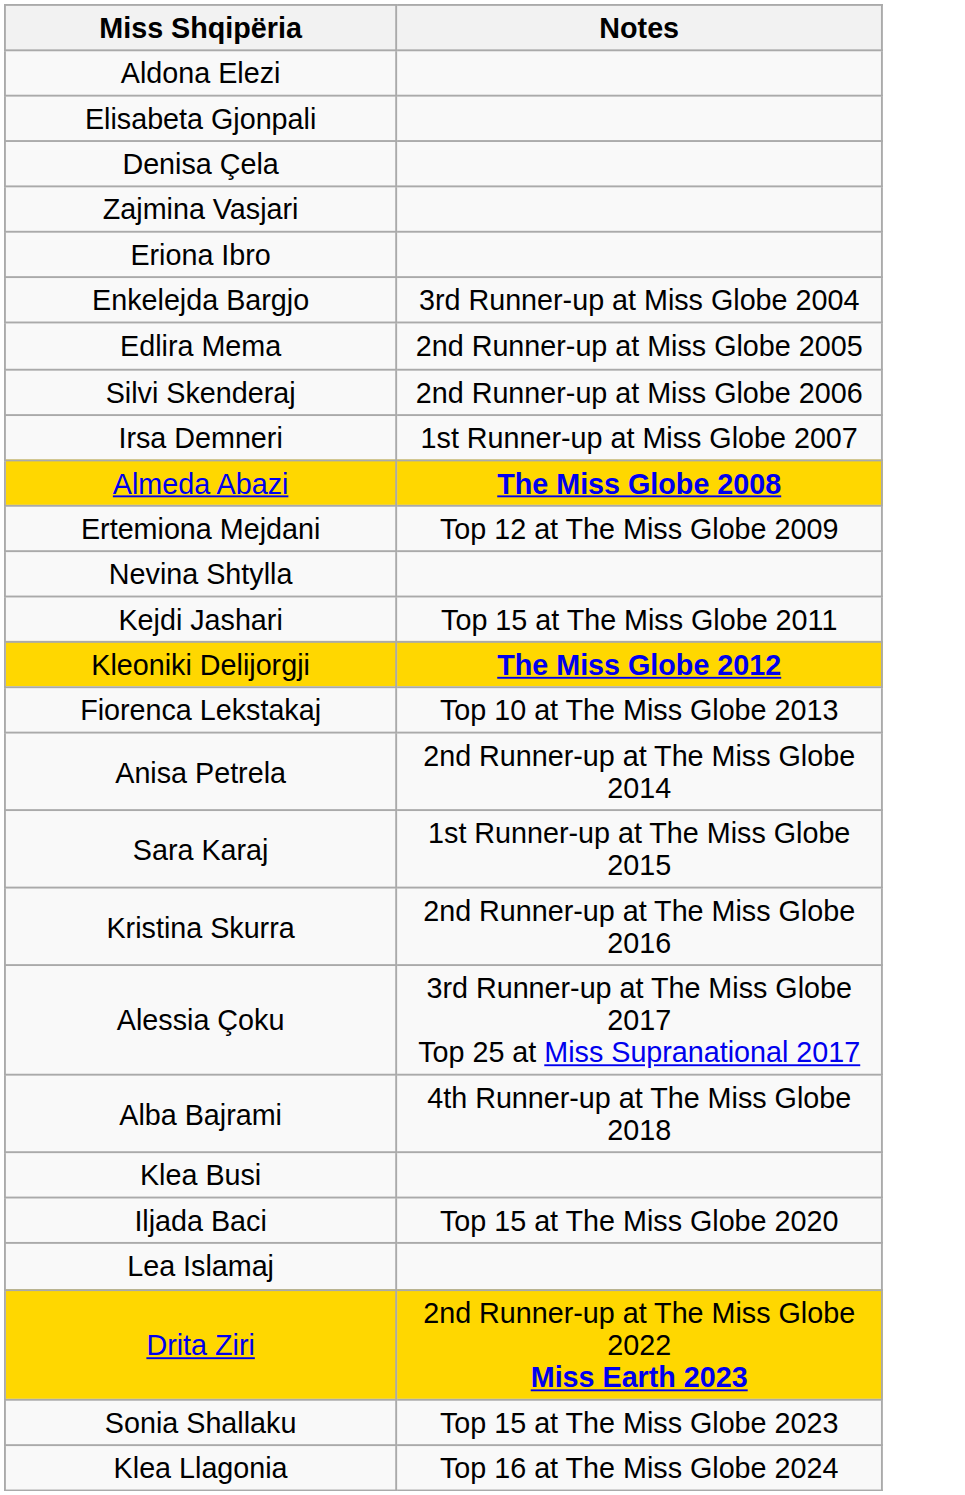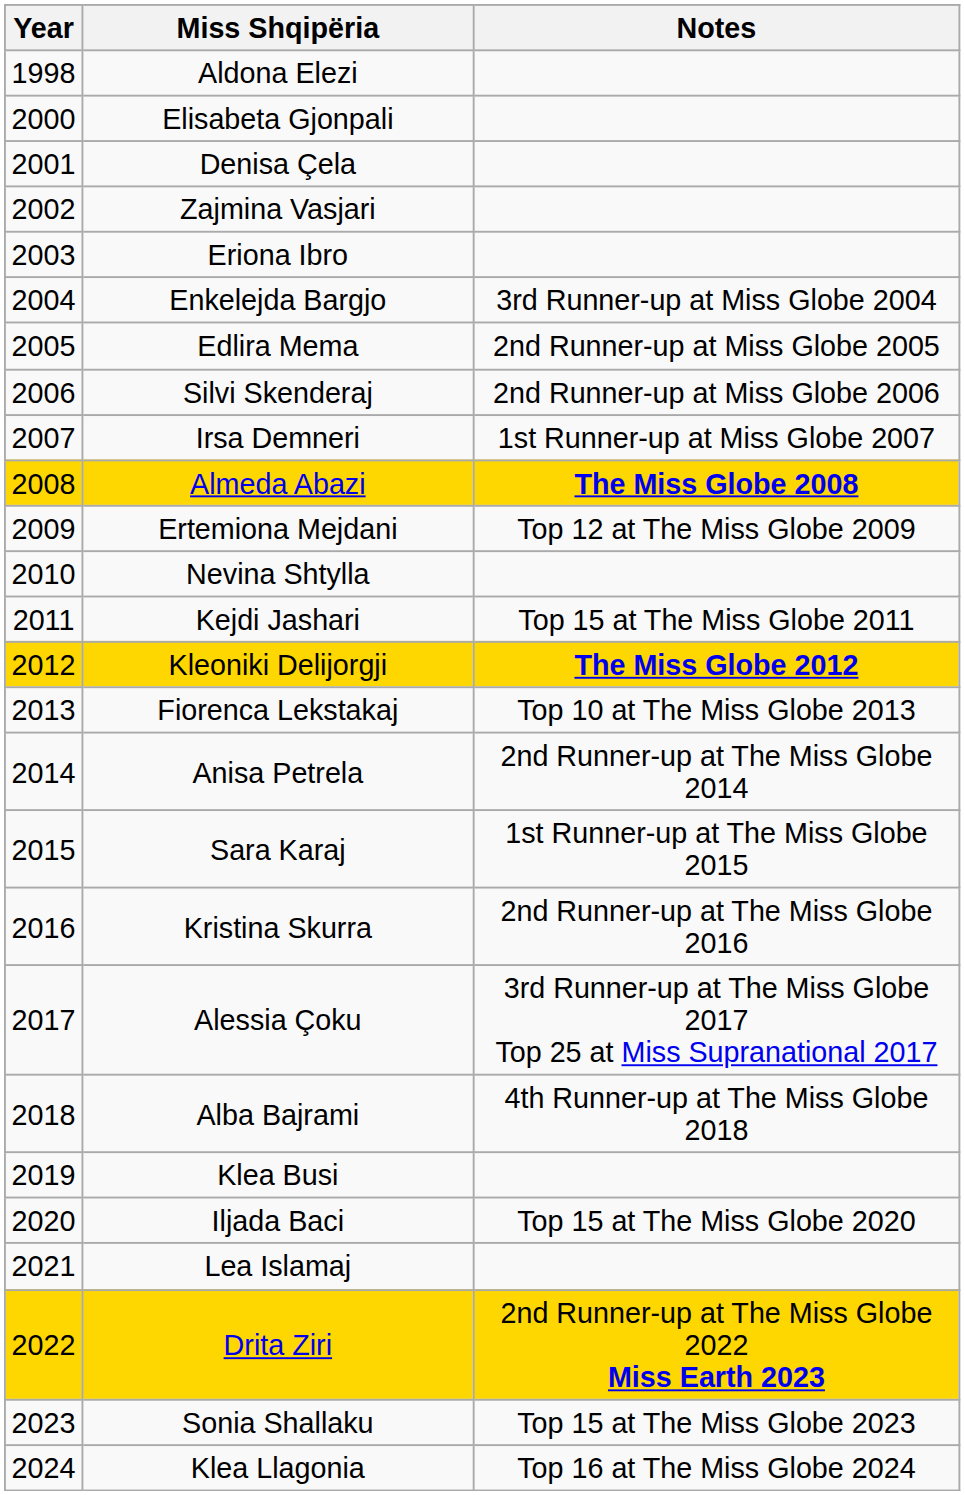+ column: Year | 1998 | 2000 | 2001 | 2002 | 2003 | 2004 | 2005 | 2006 | 2007 | 2008 | 2009 | 2010 | 2011 | 2012 | 2013 | 2014 | 2015 | 2016 | 2017 | 2018 | 2019 | 2020 | 2021 | 2022 | 2023 | 2024
